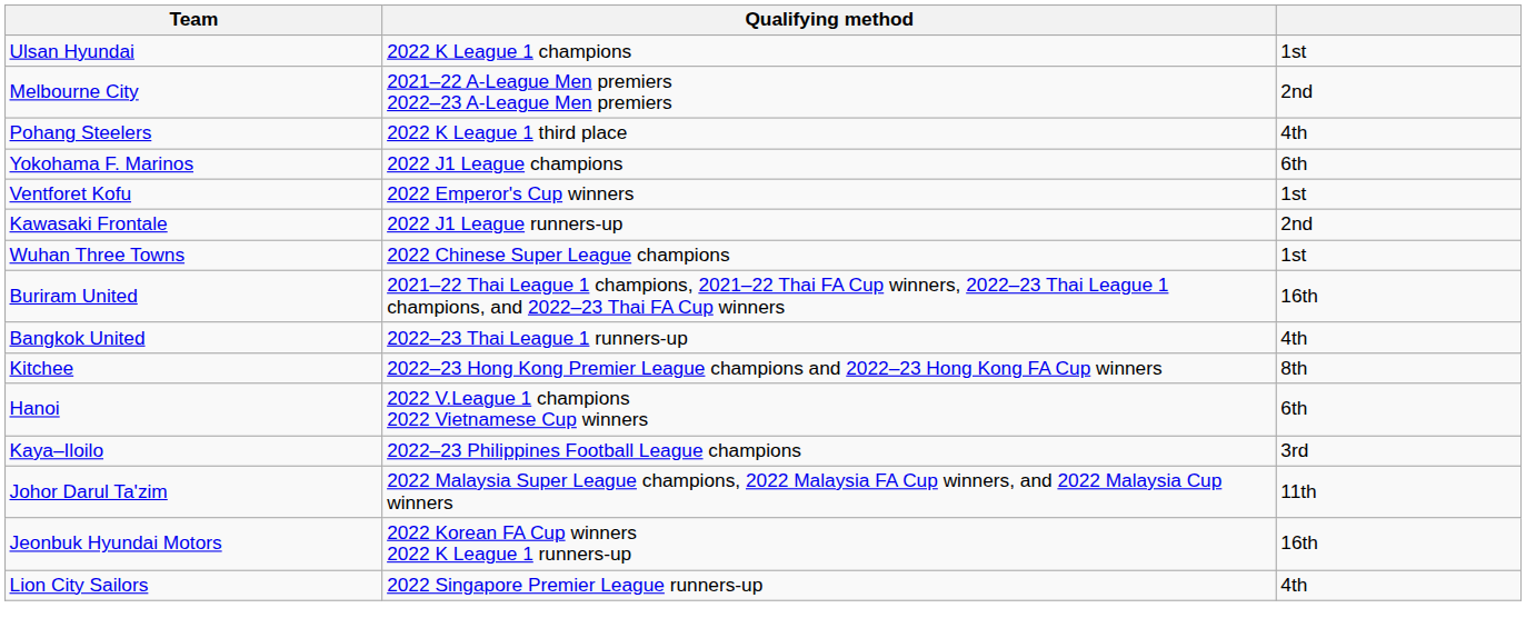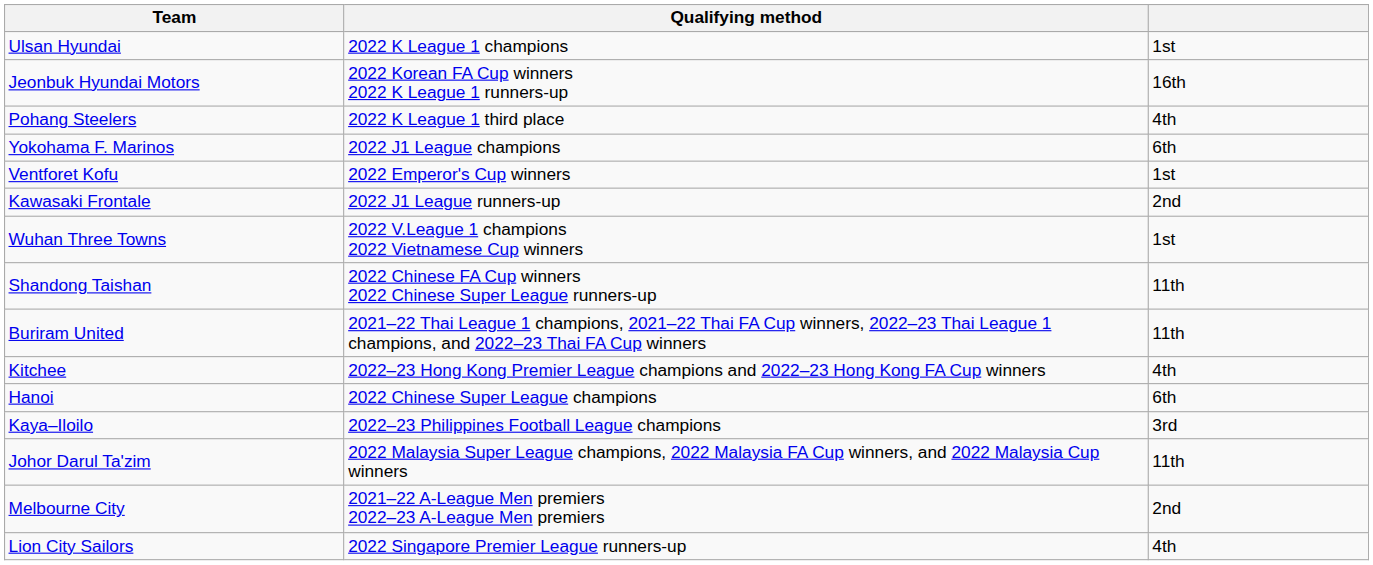rows swapped: Jeonbuk Hyundai Motors <-> Melbourne City
Wuhan Three Towns | Qualifying method: 2022 Chinese Super League champions -> 2022 V.League 1 champions 2022 Vietnamese Cup winners
+ row: Shandong Taishan | 2022 Chinese FA Cup winners 2022 Chinese Super League runners-up | 11th
Buriram United | column 3: 16th -> 11th
- row: Bangkok United | 2022–23 Thai League 1 runners-up | 4th
Kitchee | column 3: 8th -> 4th
Hanoi | Qualifying method: 2022 V.League 1 champions 2022 Vietnamese Cup winners -> 2022 Chinese Super League champions
